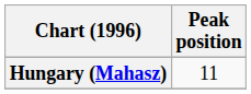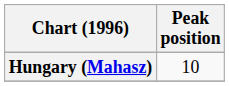Hungary (Mahasz) | Peak position: 11 -> 10
